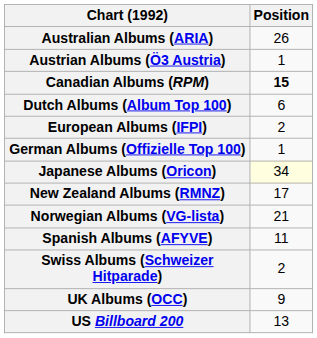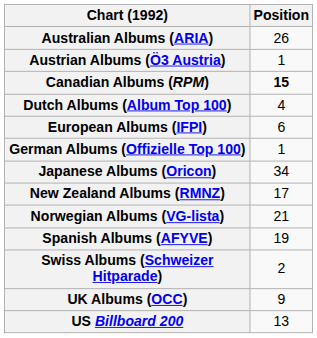Dutch Albums (Album Top 100) | Position: 6 -> 4
European Albums (IFPI) | Position: 2 -> 6
Japanese Albums (Oricon) | Position: lightyellow background -> no background
Spanish Albums (AFYVE) | Position: 11 -> 19
